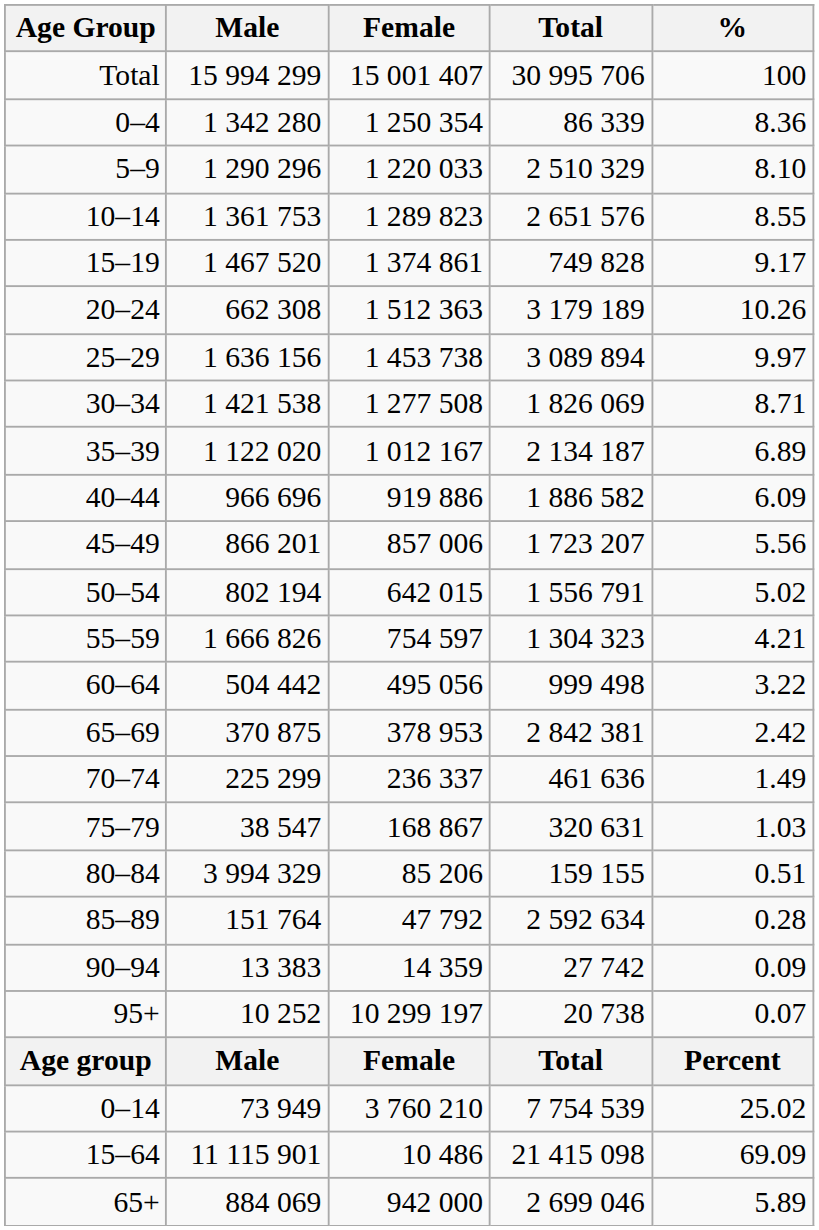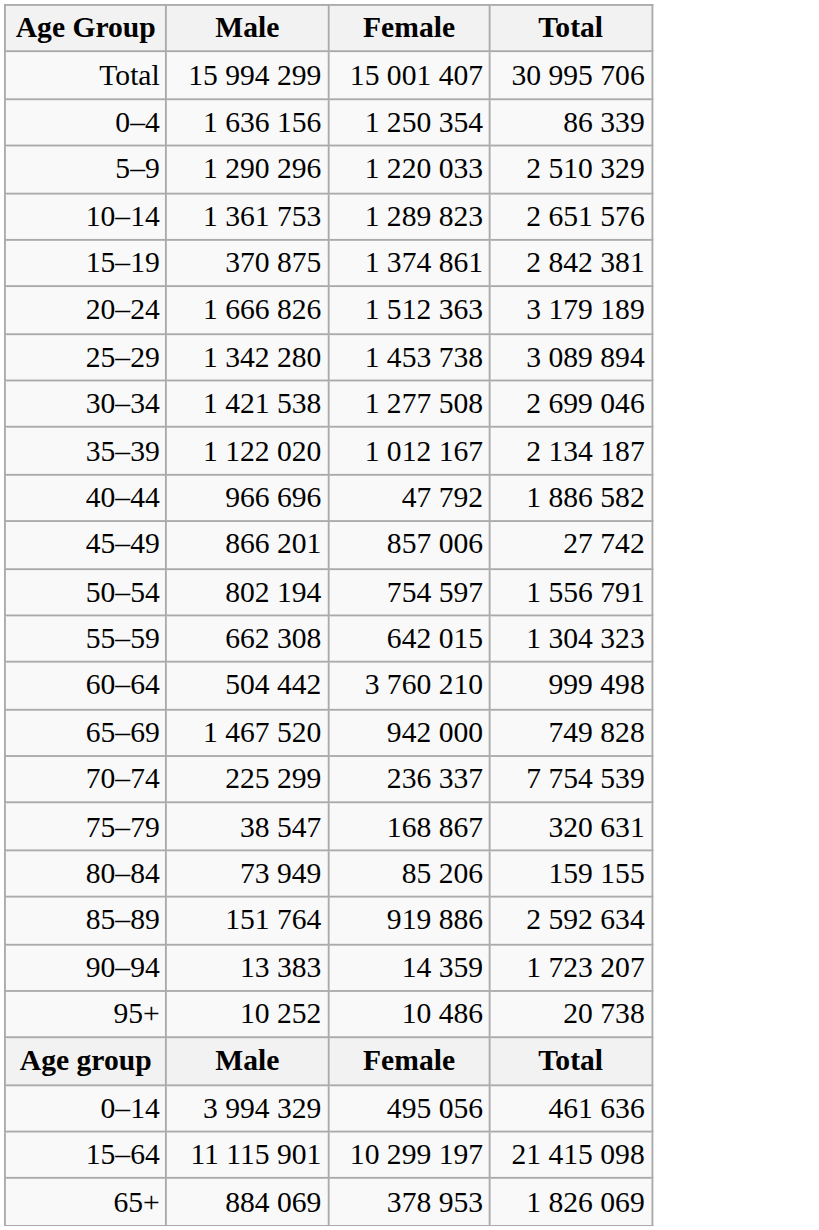- column: % | 100 | 8.36 | 8.10 | 8.55 | 9.17 | 10.26 | 9.97 | 8.71 | 6.89 | 6.09 | 5.56 | 5.02 | 4.21 | 3.22 | 2.42 | 1.49 | 1.03 | 0.51 | 0.28 | 0.09 | 0.07 | Percent | 25.02 | 69.09 | 5.89
0–4 | Male: 1 342 280 -> 1 636 156
15–19 | Male: 1 467 520 -> 370 875
15–19 | Total: 749 828 -> 2 842 381
20–24 | Male: 662 308 -> 1 666 826
25–29 | Male: 1 636 156 -> 1 342 280
30–34 | Total: 1 826 069 -> 2 699 046
40–44 | Female: 919 886 -> 47 792
45–49 | Total: 1 723 207 -> 27 742
50–54 | Female: 642 015 -> 754 597
55–59 | Male: 1 666 826 -> 662 308
55–59 | Female: 754 597 -> 642 015
60–64 | Female: 495 056 -> 3 760 210
65–69 | Male: 370 875 -> 1 467 520
65–69 | Female: 378 953 -> 942 000
65–69 | Total: 2 842 381 -> 749 828
70–74 | Total: 461 636 -> 7 754 539
80–84 | Male: 3 994 329 -> 73 949
85–89 | Female: 47 792 -> 919 886
90–94 | Total: 27 742 -> 1 723 207
95+ | Female: 10 299 197 -> 10 486
0–14 | Male: 73 949 -> 3 994 329
0–14 | Female: 3 760 210 -> 495 056
0–14 | Total: 7 754 539 -> 461 636
15–64 | Female: 10 486 -> 10 299 197
65+ | Female: 942 000 -> 378 953
65+ | Total: 2 699 046 -> 1 826 069
